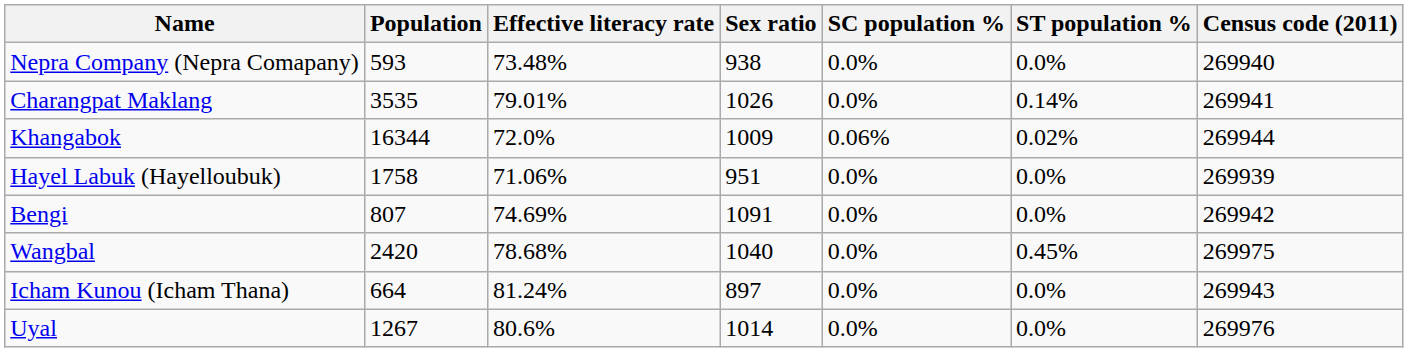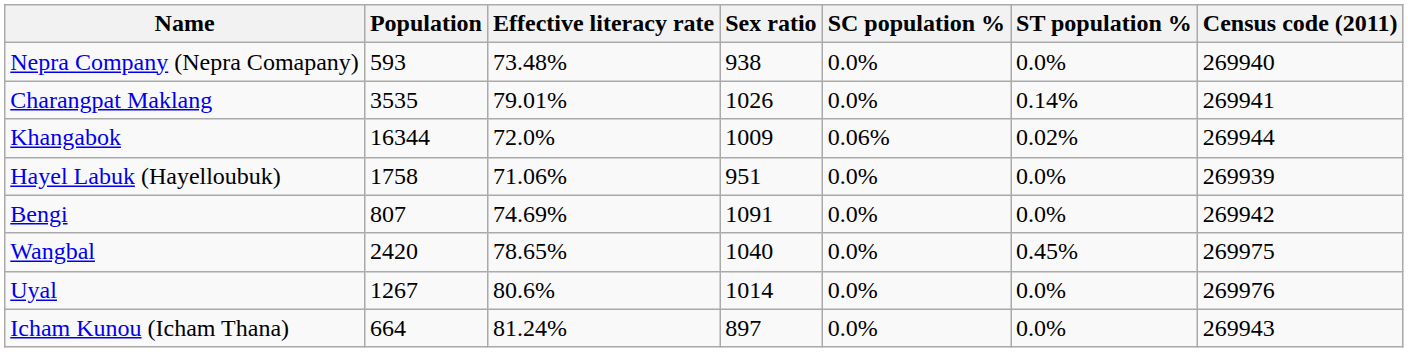Wangbal | Effective literacy rate: 78.68% -> 78.65%
rows swapped: Uyal <-> Icham Kunou (Icham Thana)
